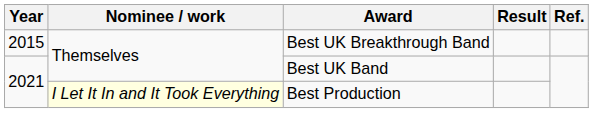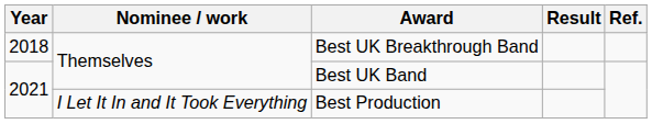Best UK Breakthrough Band | Year: 2015 -> 2018
Best Production | Nominee / work: lightyellow background -> no background
